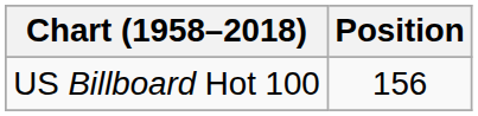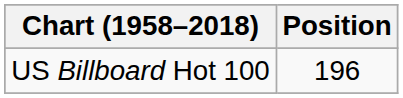US Billboard Hot 100 | Position: 156 -> 196
